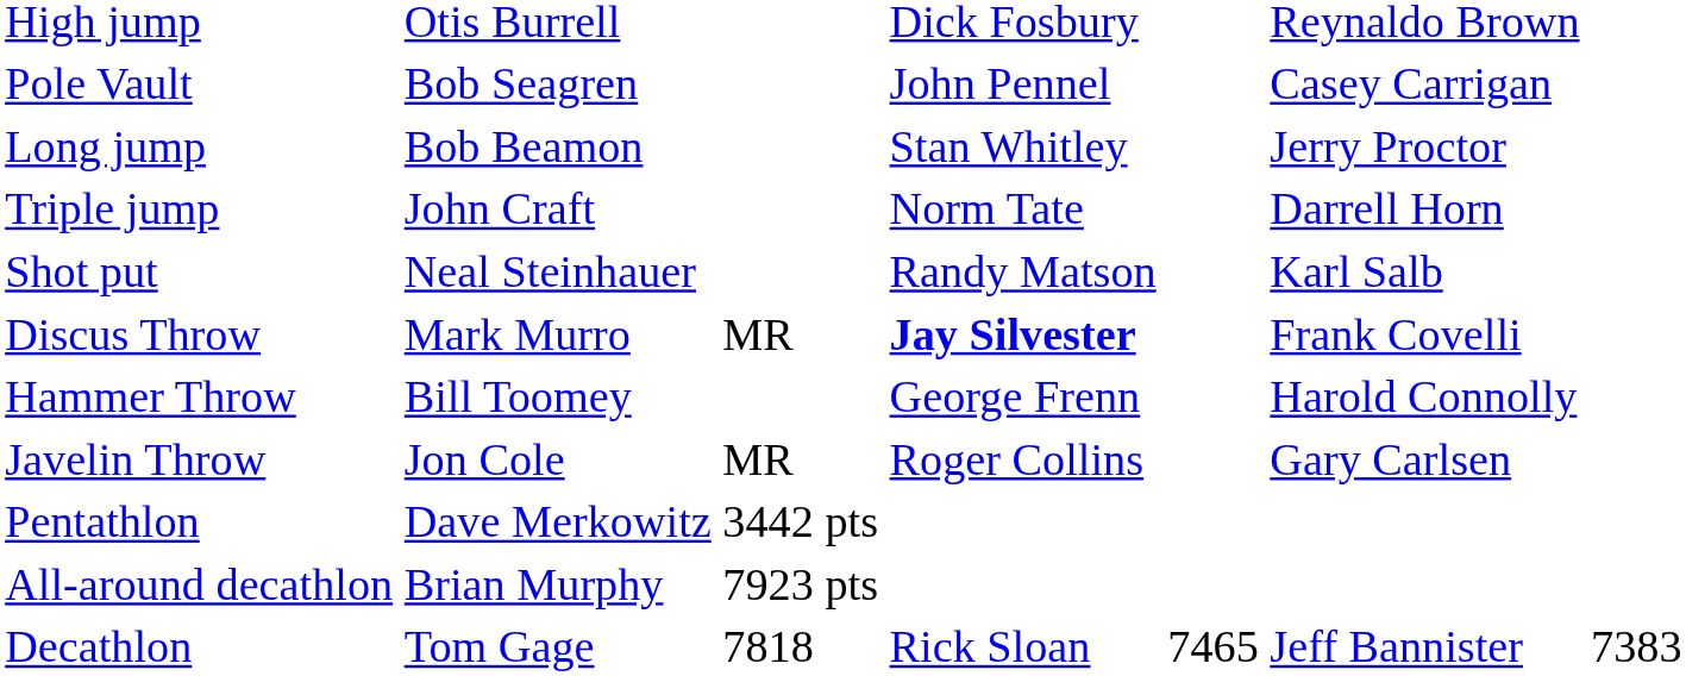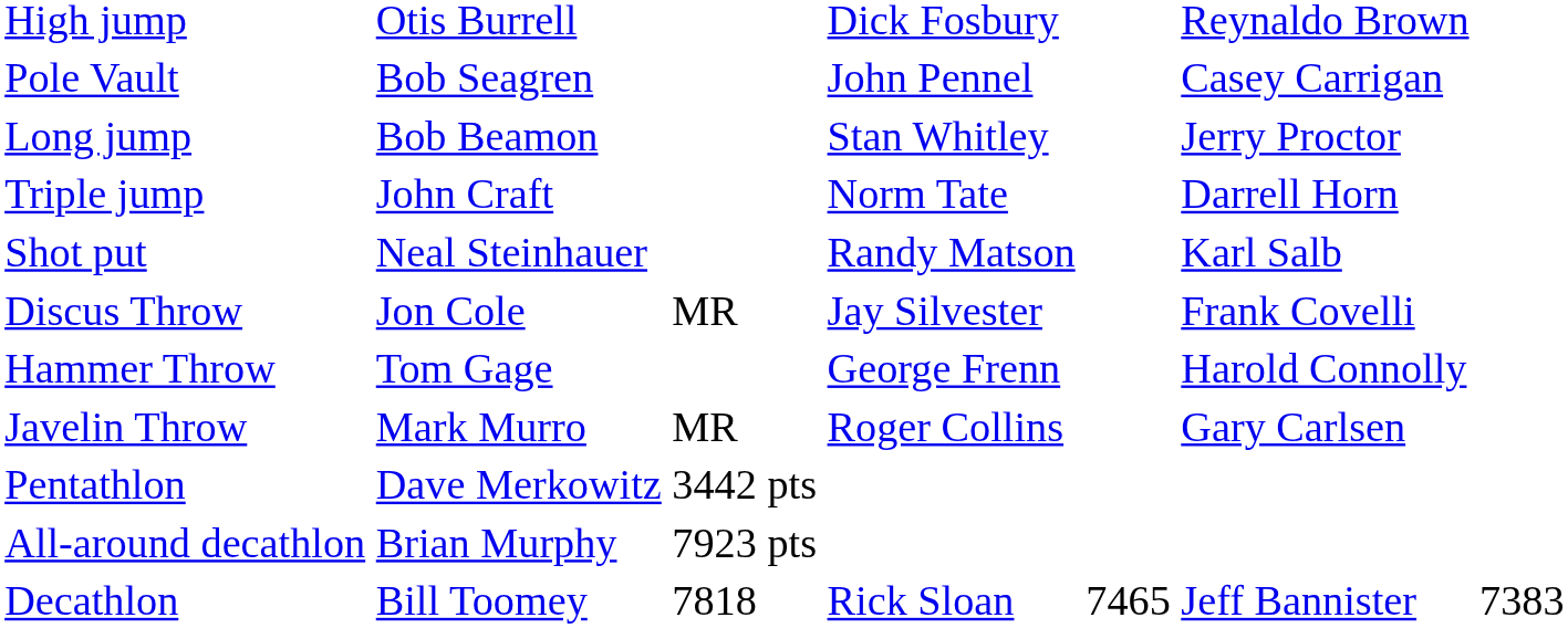Discus Throw | column 2: Mark Murro -> Jon Cole
Discus Throw | column 4: bold -> normal
Hammer Throw | column 2: Bill Toomey -> Tom Gage
Javelin Throw | column 2: Jon Cole -> Mark Murro
Decathlon | column 2: Tom Gage -> Bill Toomey
